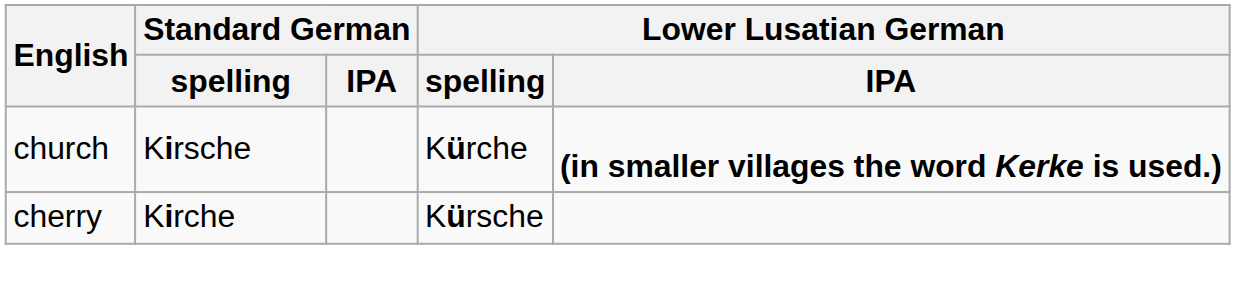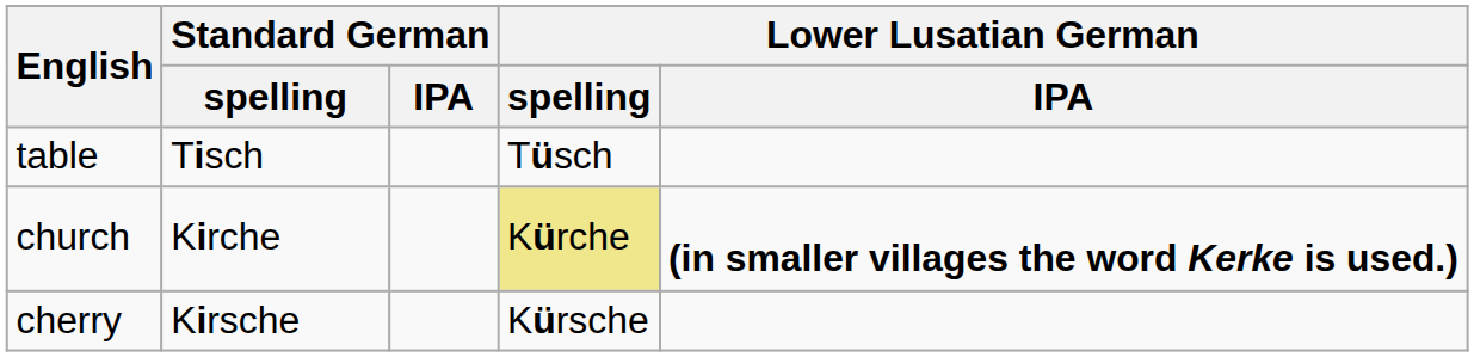+ row: table | Tisch | Tüsch
church | Standard German / spelling: Kirsche -> Kirche
church | Lower Lusatian German / spelling: no background -> khaki background
cherry | Standard German / spelling: Kirche -> Kirsche
